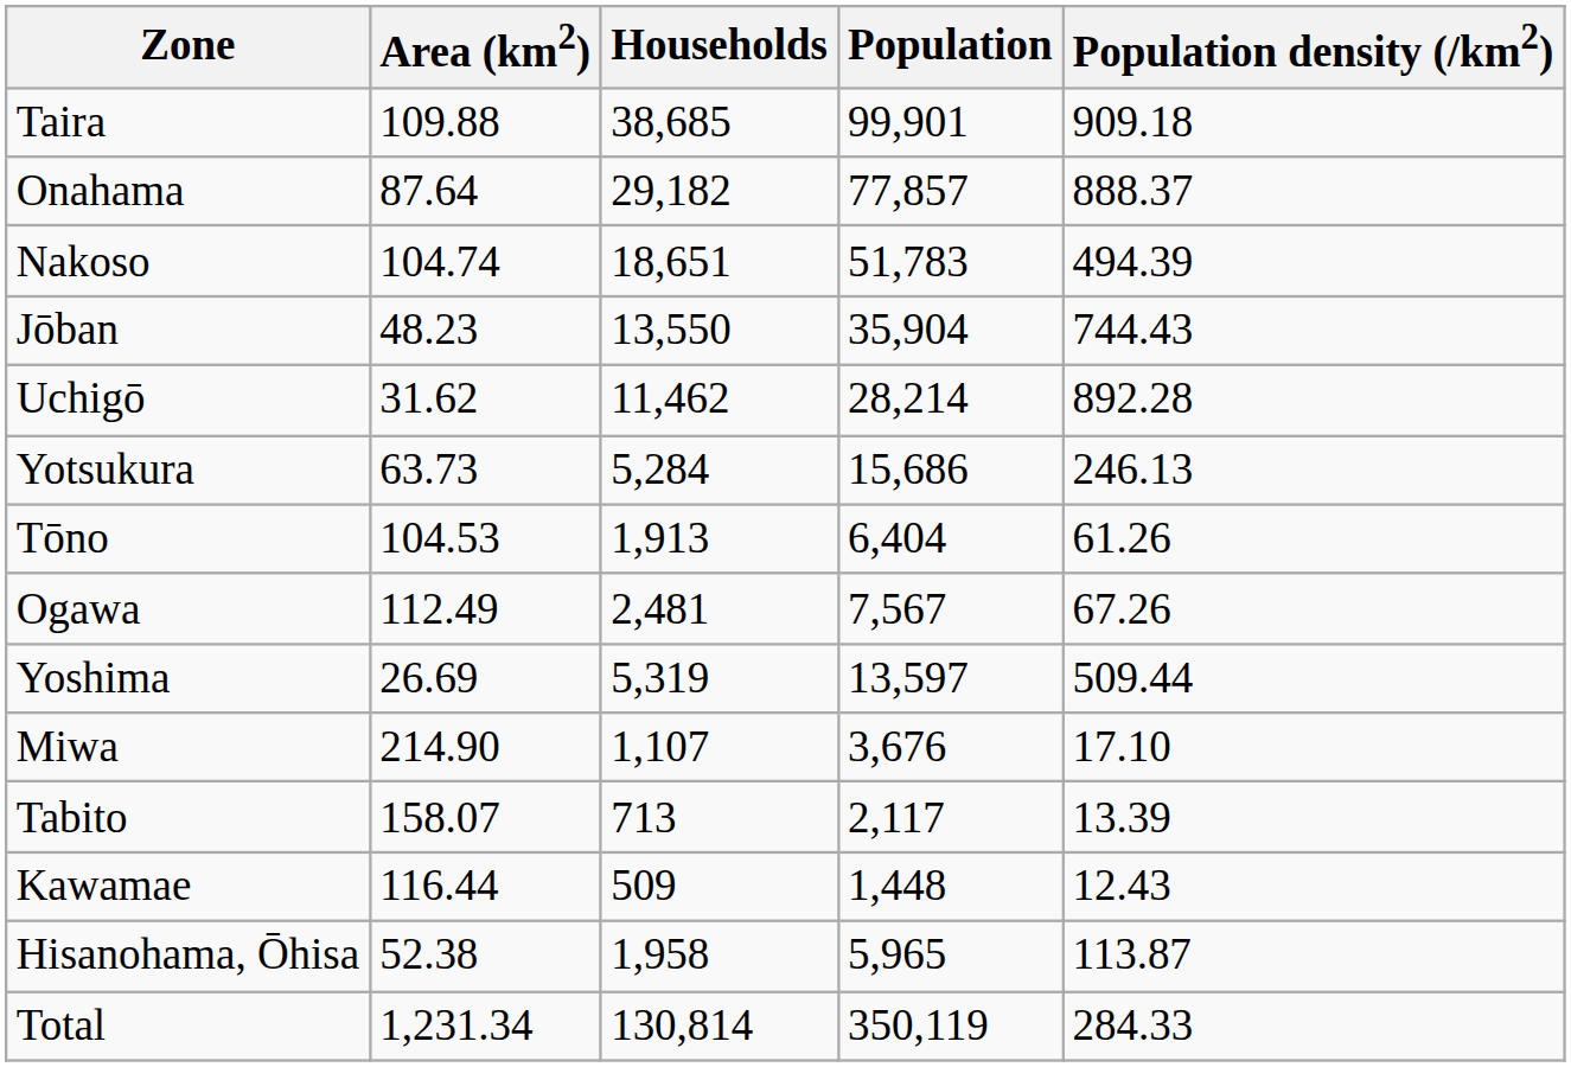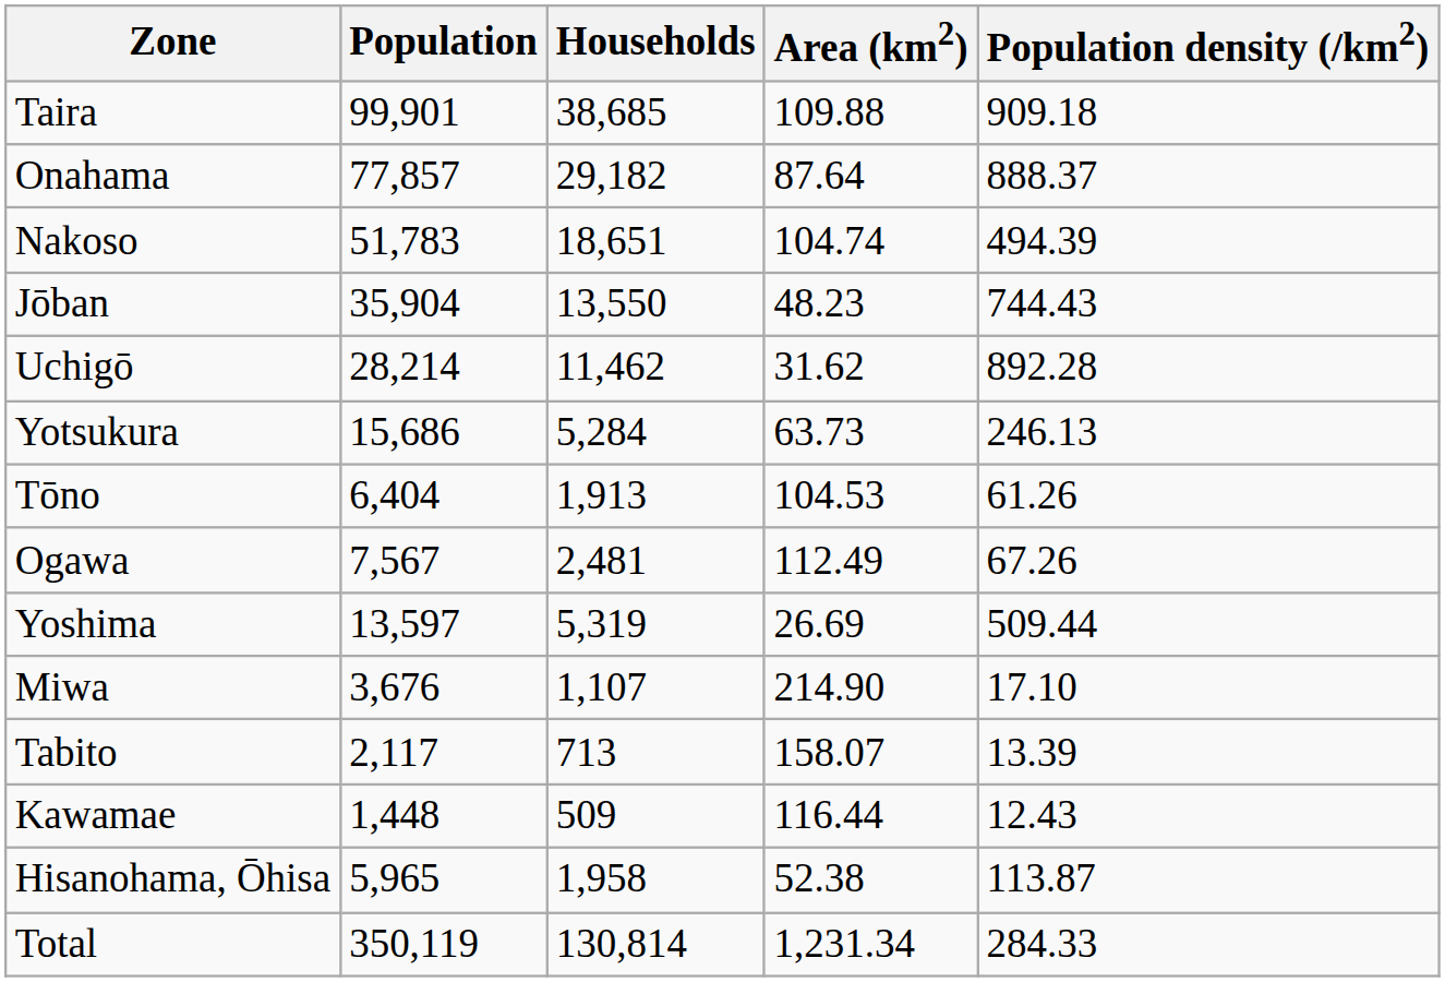columns swapped: Population <-> Area (km2)
